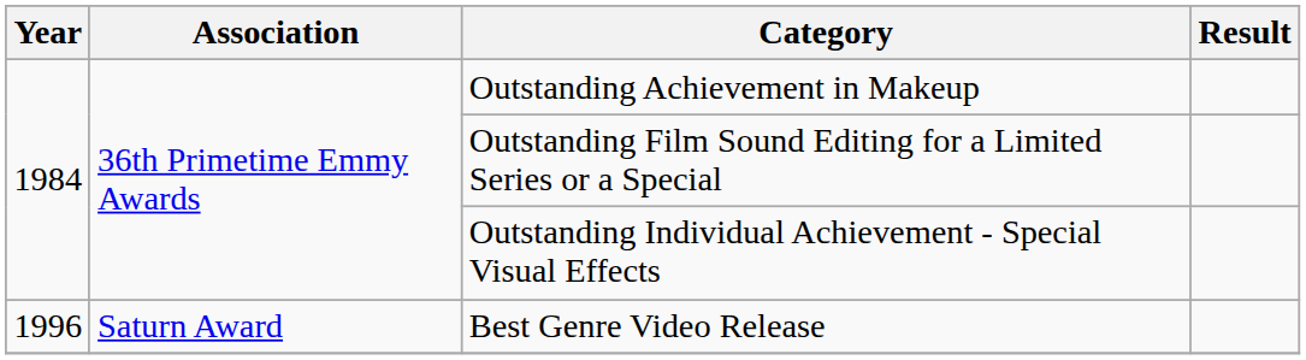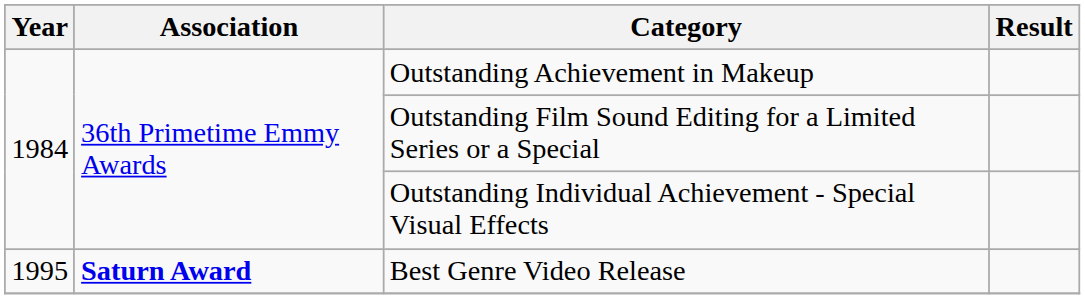Best Genre Video Release | Year: 1996 -> 1995
Best Genre Video Release | Association: normal -> bold
